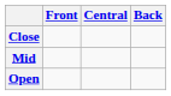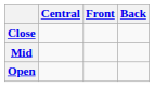columns swapped: Front <-> Central
